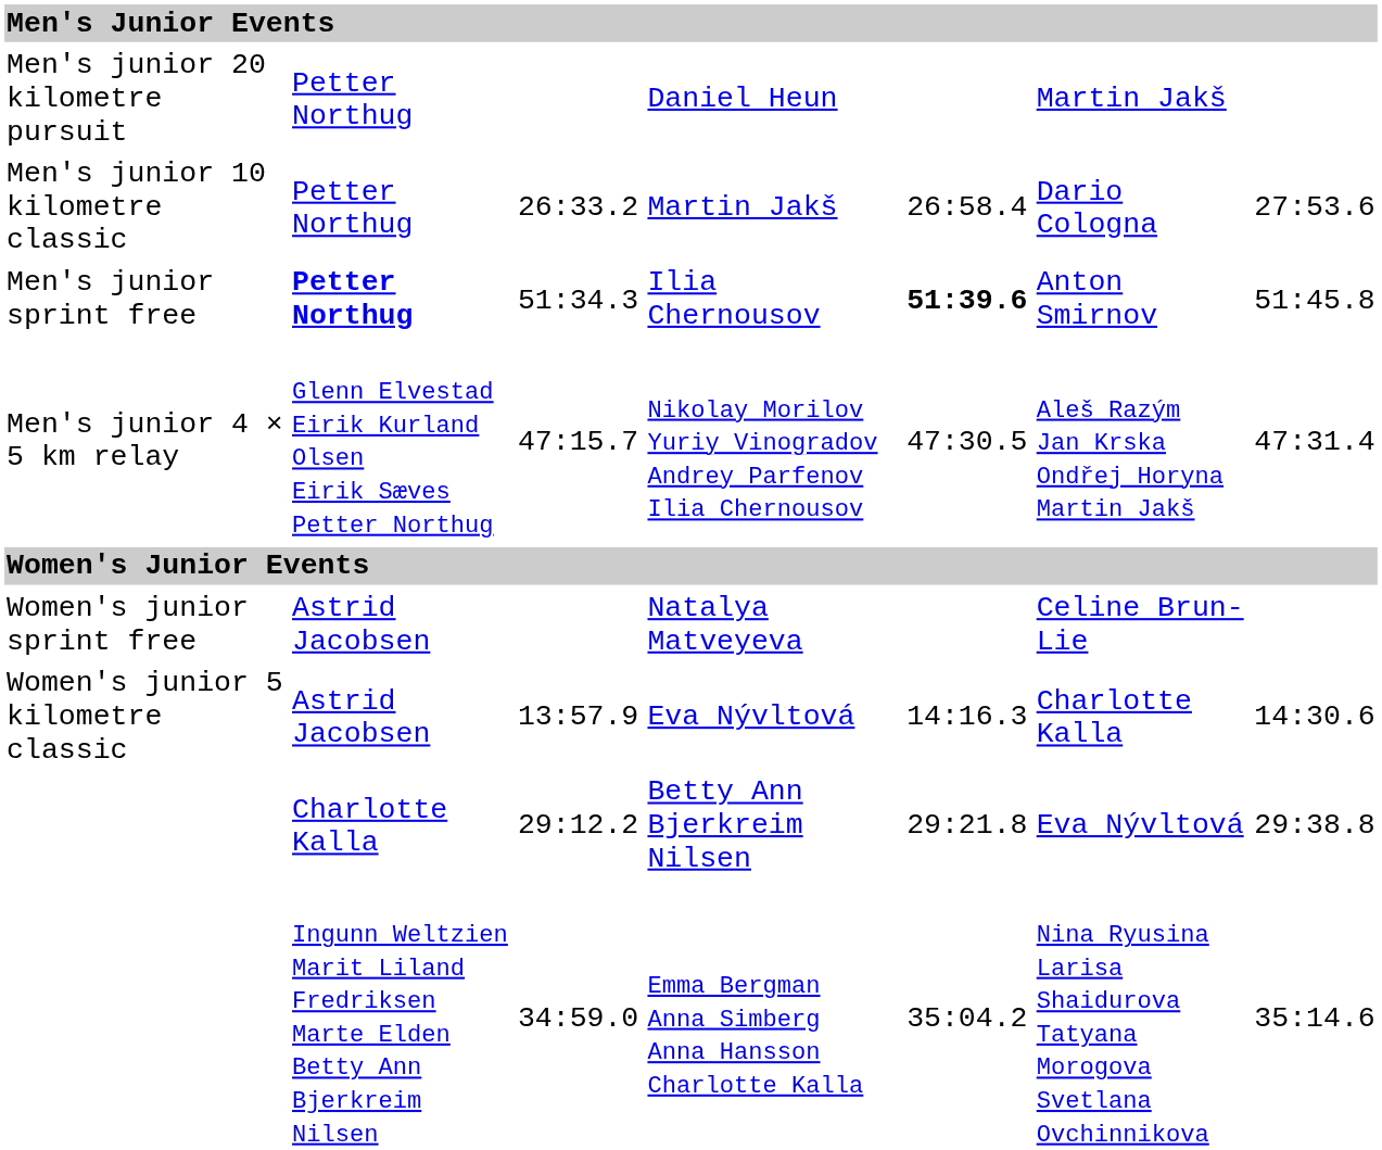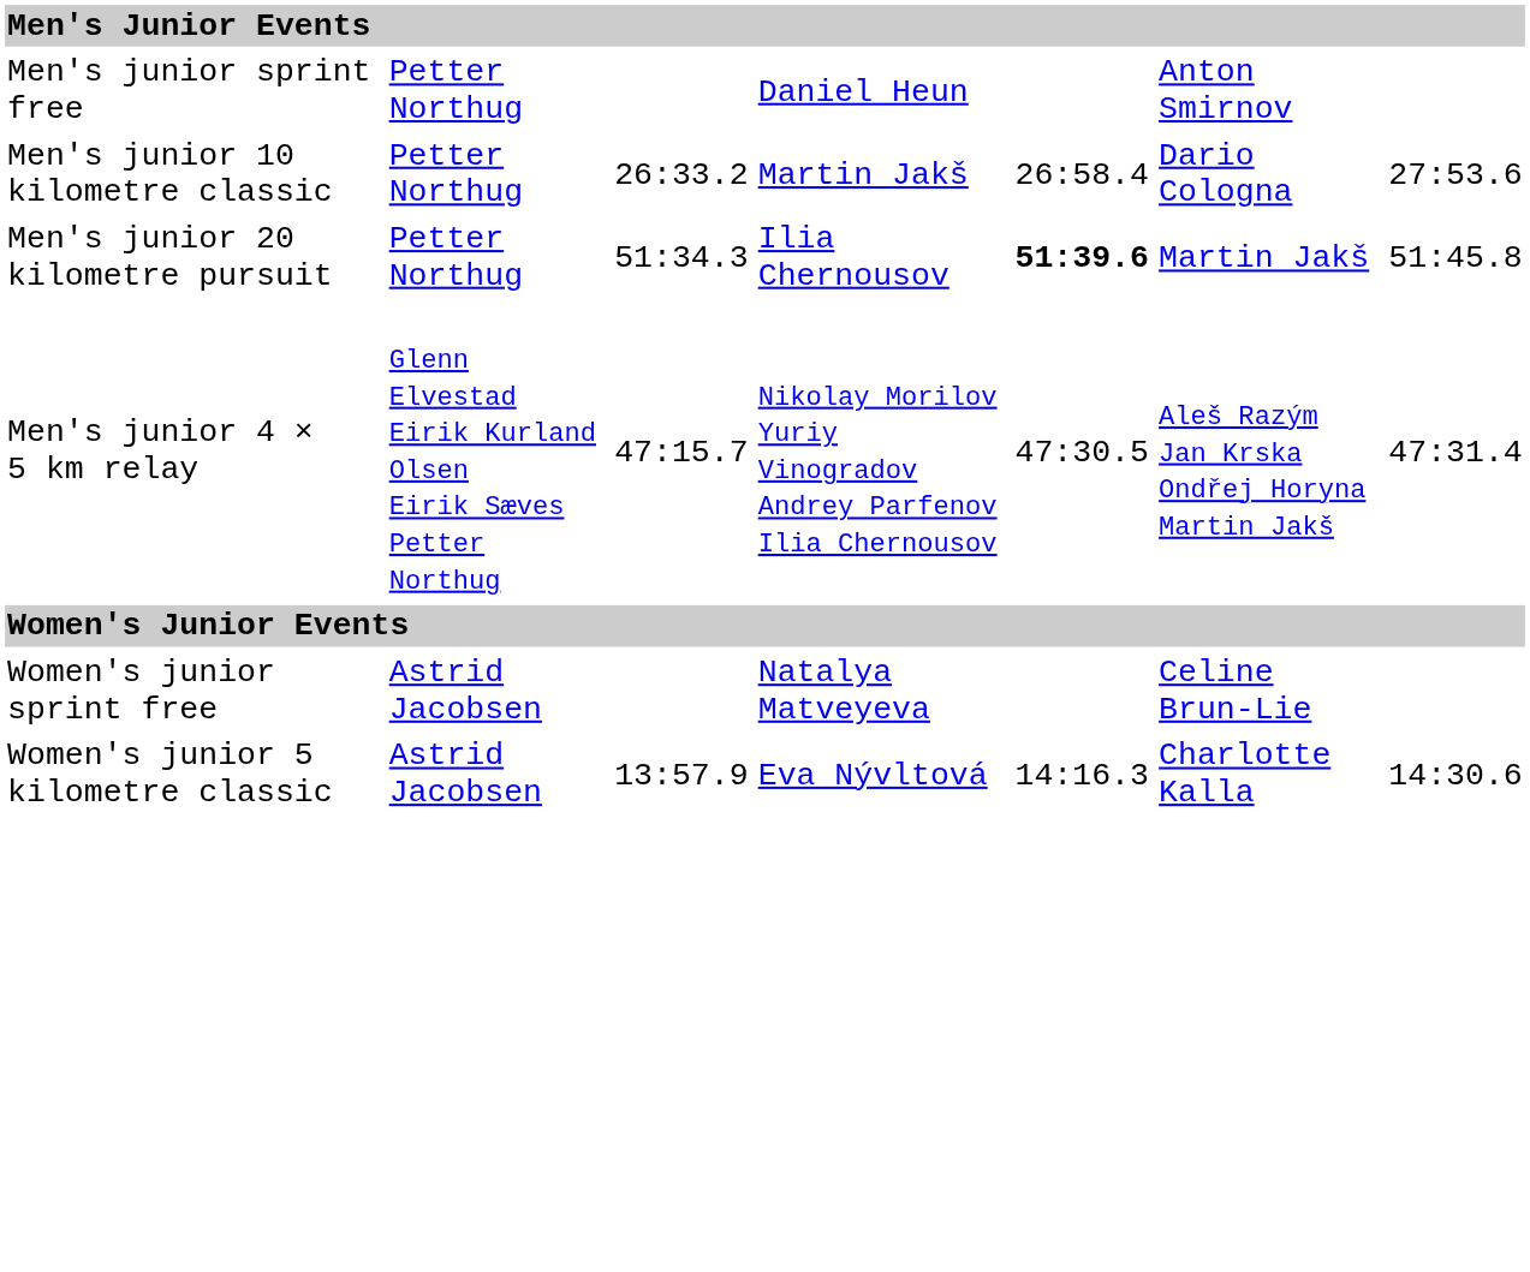Daniel Heun | column 1: Men's junior 20 kilometre pursuit -> Men's junior sprint free
Daniel Heun | column 6: Martin Jakš -> Anton Smirnov
Ilia Chernousov | column 1: Men's junior sprint free -> Men's junior 20 kilometre pursuit
Ilia Chernousov | column 2: bold -> normal
Ilia Chernousov | column 6: Anton Smirnov -> Martin Jakš
- row: Charlotte Kalla | 29:12.2 | Betty Ann Bjerkreim Nilsen | 29:21.8 | Eva Nývltová | 29:38.8
- row: Ingunn Weltzien Marit Liland Fredriksen Marte Elden Betty Ann Bjerkreim Nilsen | 34:59.0 | Emma Bergman Anna Simberg Anna Hansson Charlotte Kalla | 35:04.2 | Nina Ryusina Larisa Shaidurova Tatyana Morogova Svetlana Ovchinnikova | 35:14.6
